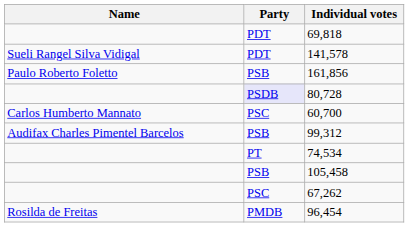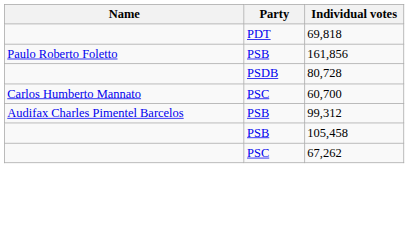- row: Sueli Rangel Silva Vidigal | PDT | 141,578
80,728 | Party: lavender background -> no background
- row: PT | 74,534
- row: Rosilda de Freitas | PMDB | 96,454
